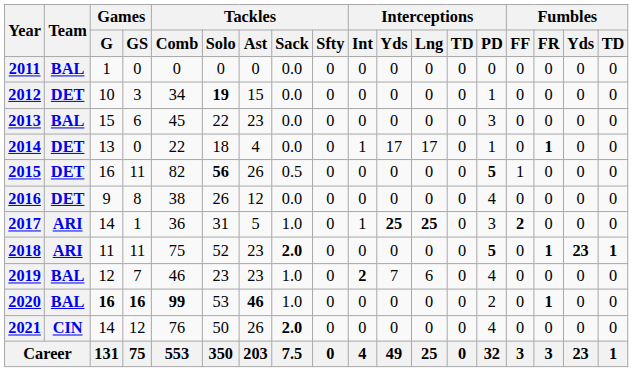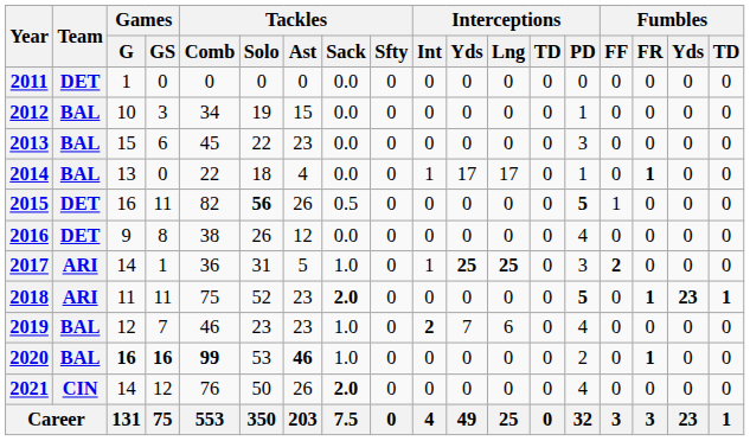2011 | Team: BAL -> DET
2012 | Team: DET -> BAL
2012 | Tackles / Solo: bold -> normal
2014 | Team: DET -> BAL
